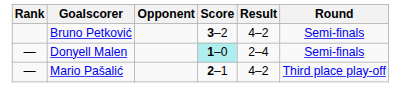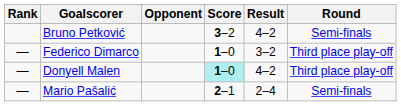+ row: — | Federico Dimarco | 1–0 | 3–2 | Third place play-off
Donyell Malen | Result: 2–4 -> 4–2
Donyell Malen | Round: Semi-finals -> Third place play-off
Mario Pašalić | Result: 4–2 -> 2–4
Mario Pašalić | Round: Third place play-off -> Semi-finals
